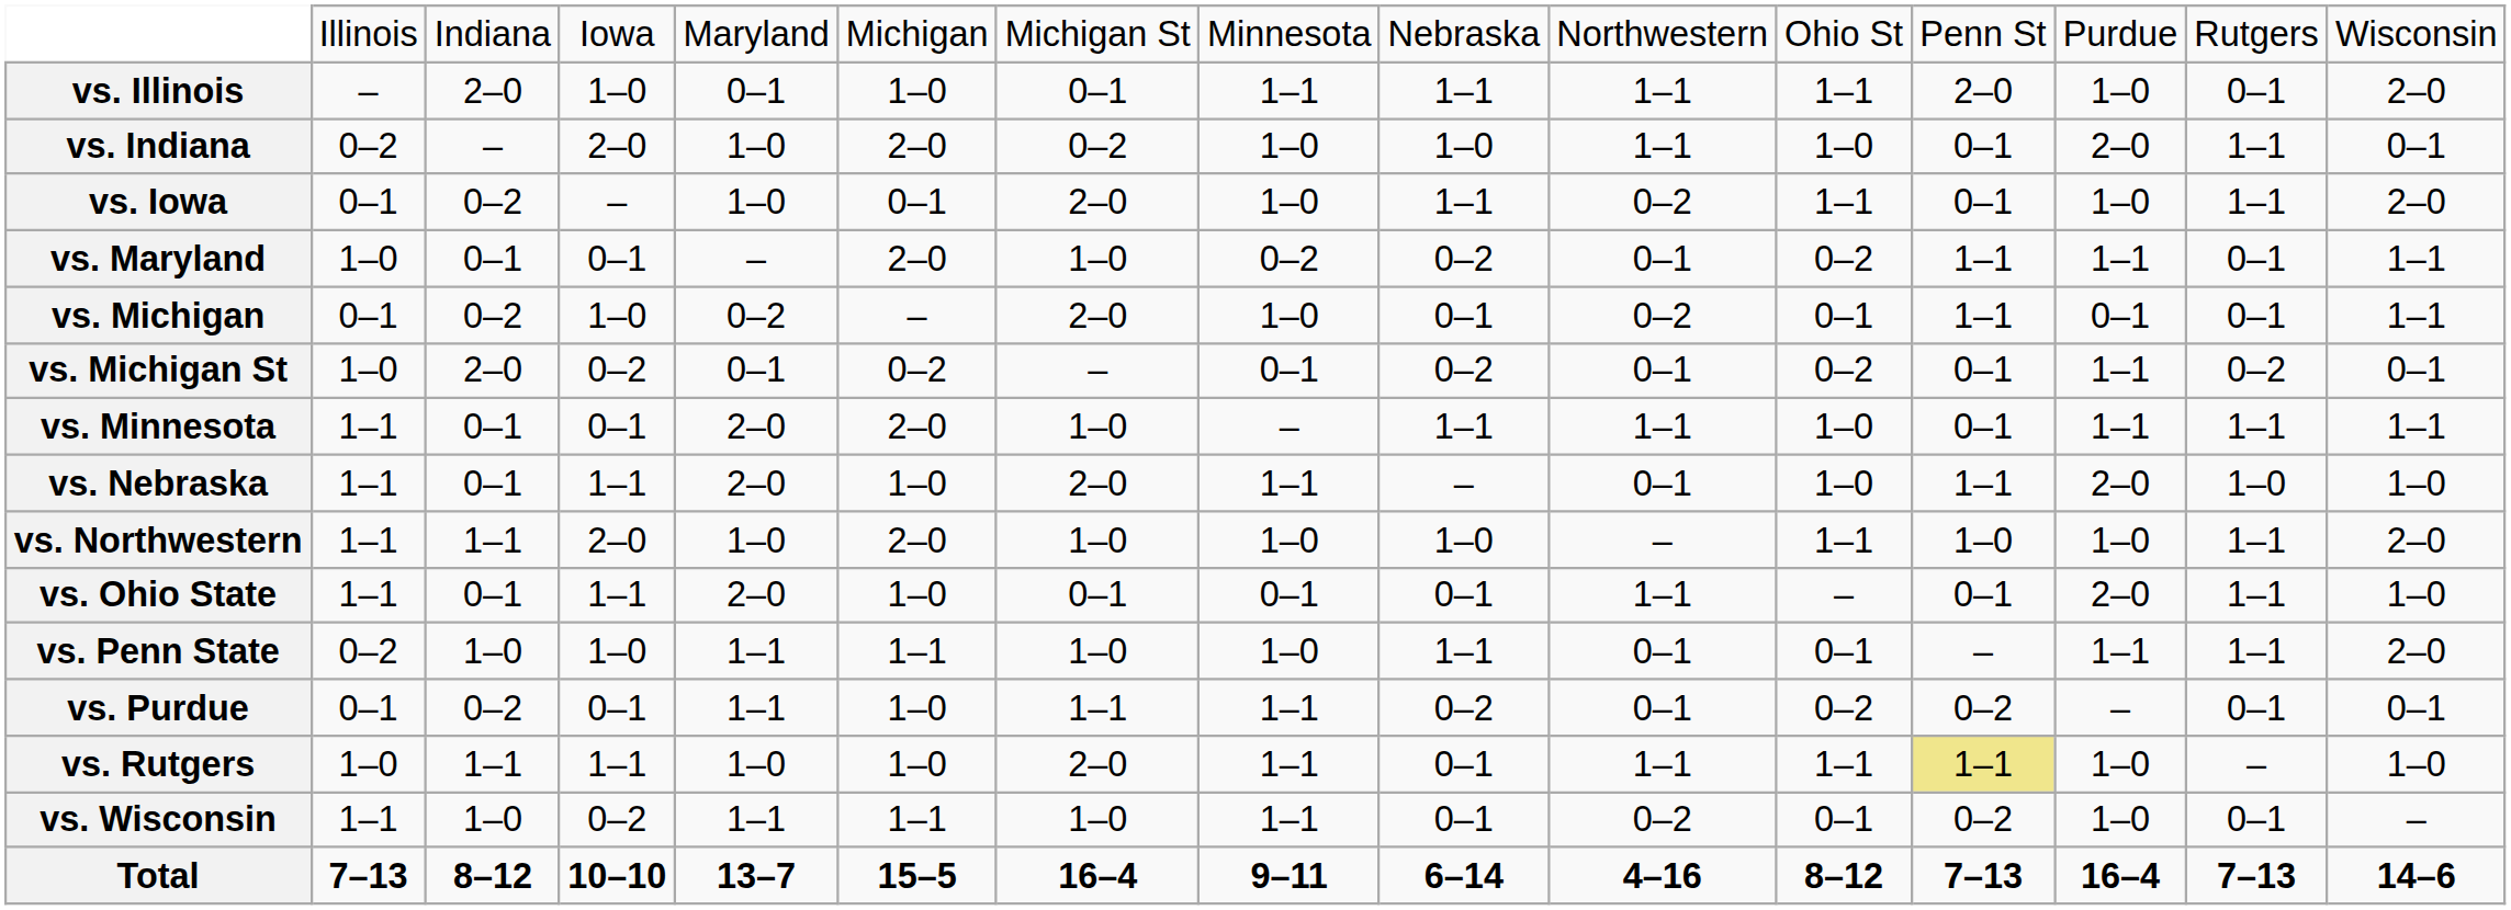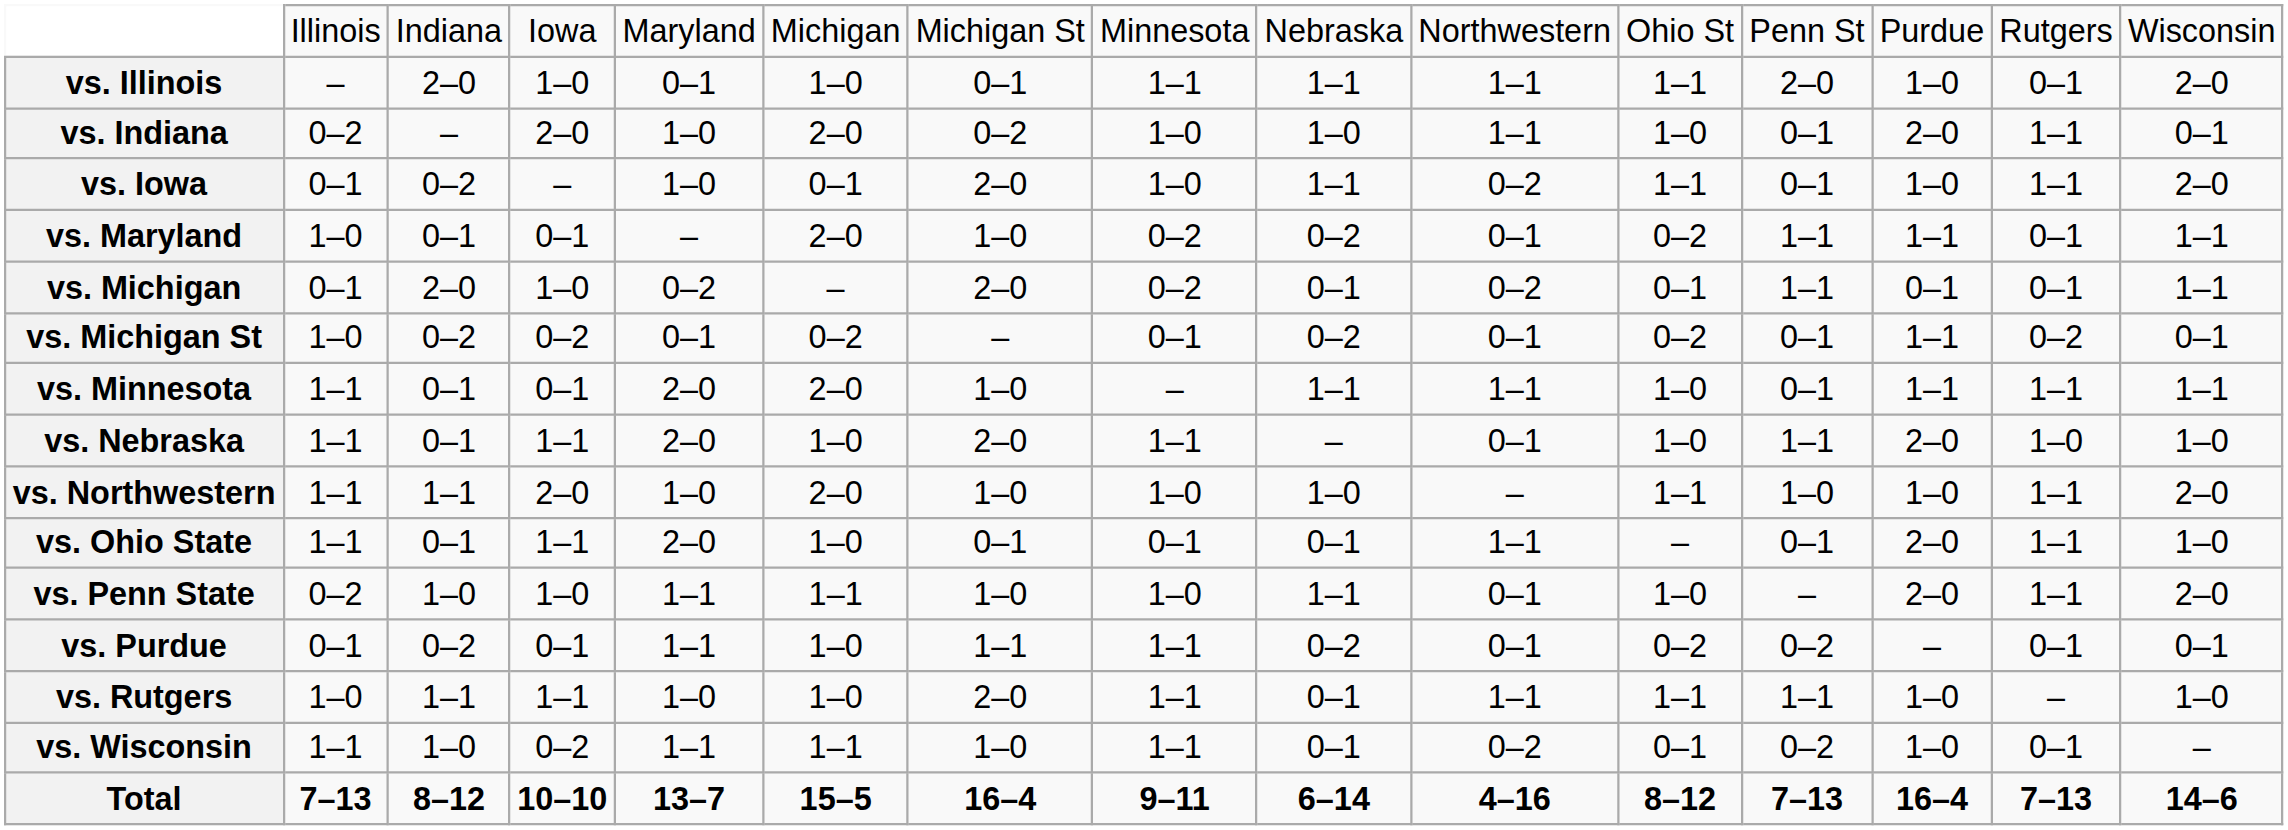vs. Michigan | column 3: 0–2 -> 2–0
vs. Michigan | column 8: 1–0 -> 0–2
vs. Michigan St | column 3: 2–0 -> 0–2
vs. Penn State | column 11: 0–1 -> 1–0
vs. Penn State | column 13: 1–1 -> 2–0
vs. Rutgers | column 12: khaki background -> no background
